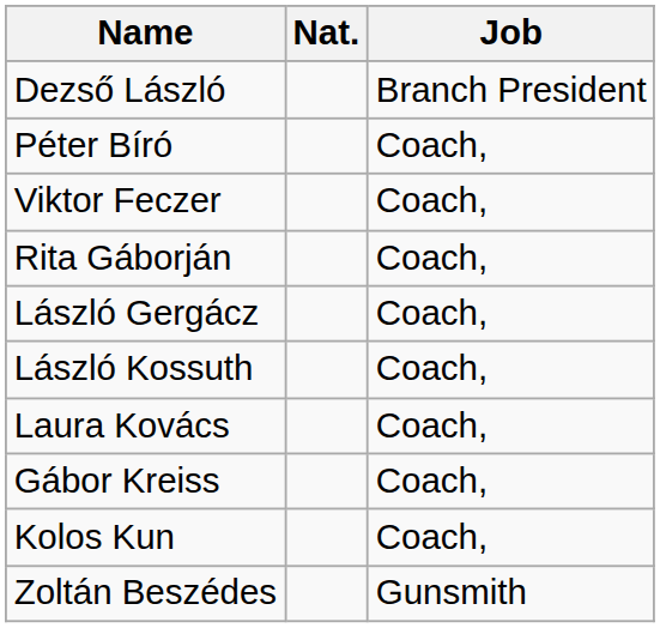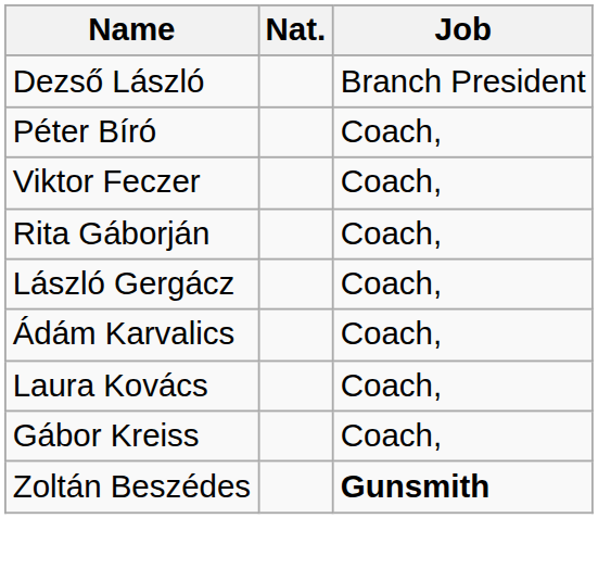+ row: Ádám Karvalics | Coach,
- row: László Kossuth | Coach,
- row: Kolos Kun | Coach,
Zoltán Beszédes | Job: normal -> bold
